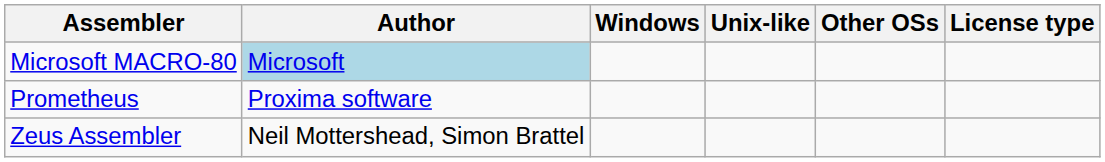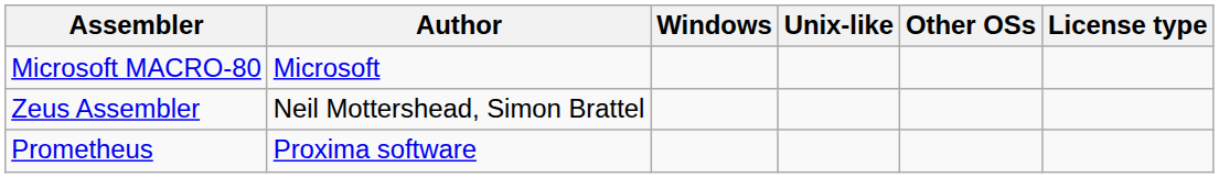Microsoft MACRO-80 | Author: lightblue background -> no background
rows swapped: Zeus Assembler <-> Prometheus
